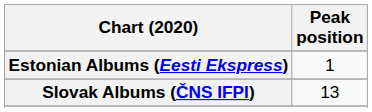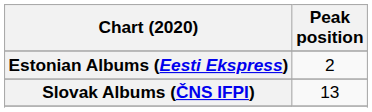Estonian Albums (Eesti Ekspress) | Peak position: 1 -> 2
